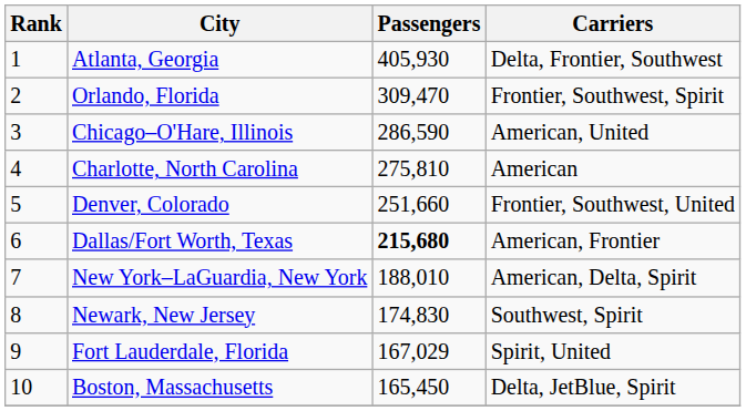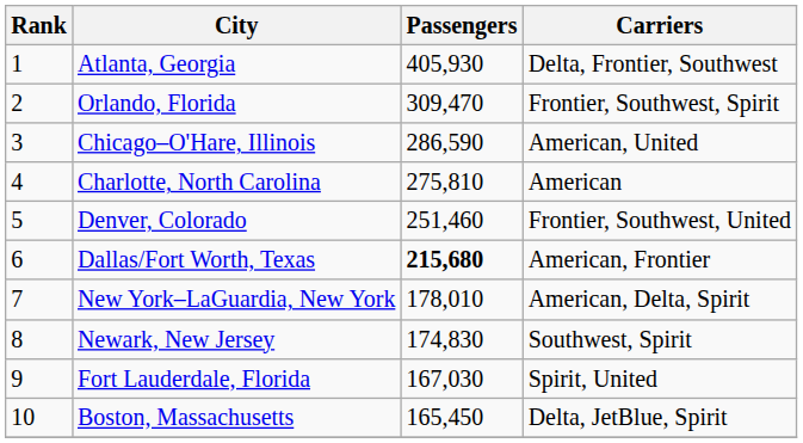Denver, Colorado | Passengers: 251,660 -> 251,460
New York–LaGuardia, New York | Passengers: 188,010 -> 178,010
Fort Lauderdale, Florida | Passengers: 167,029 -> 167,030
